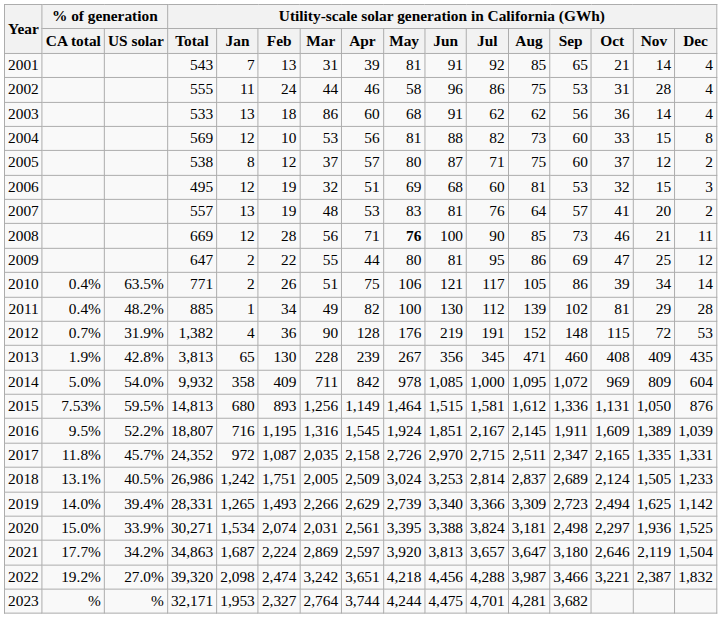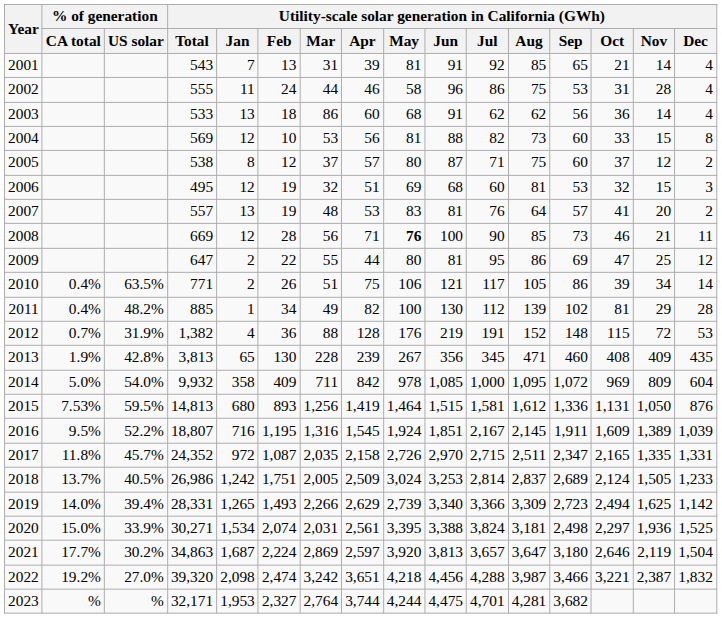2012 | Utility-scale solar generation in California (GWh) / Mar: 90 -> 88
2015 | Utility-scale solar generation in California (GWh) / Apr: 1,149 -> 1,419
2018 | % of generation / CA total: 13.1% -> 13.7%
2021 | % of generation / US solar: 34.2% -> 30.2%
